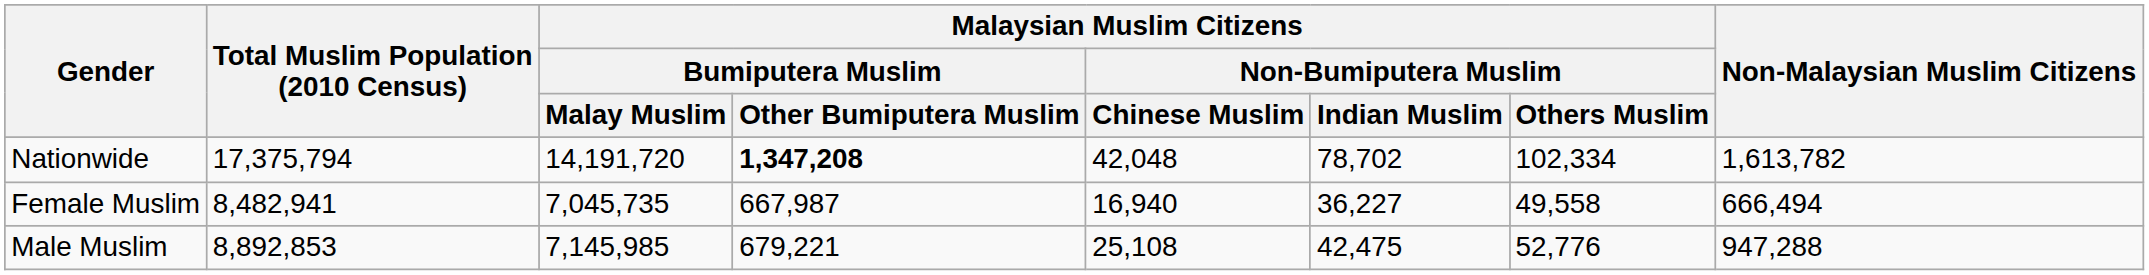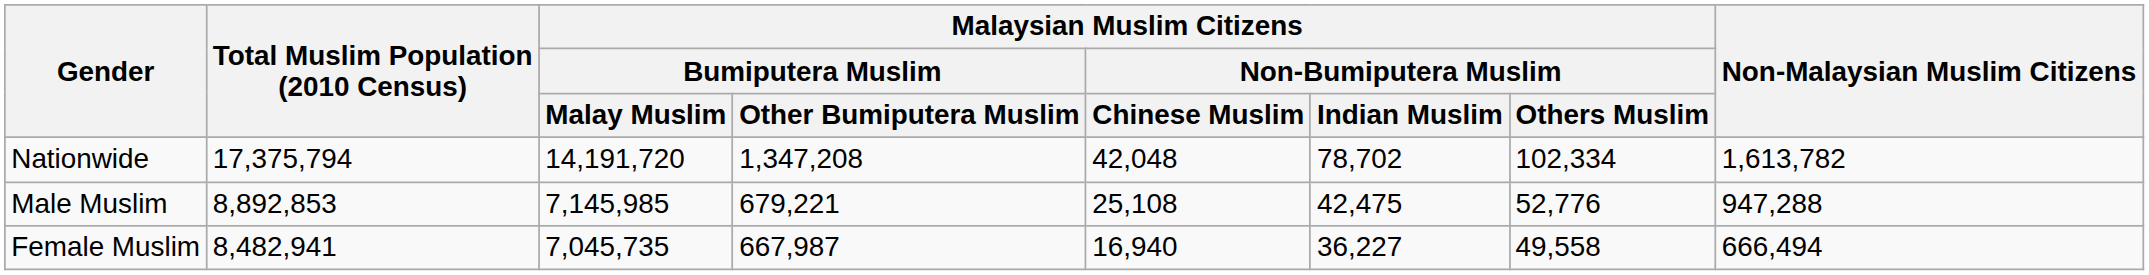Nationwide | column 4: bold -> normal
rows swapped: Male Muslim <-> Female Muslim
